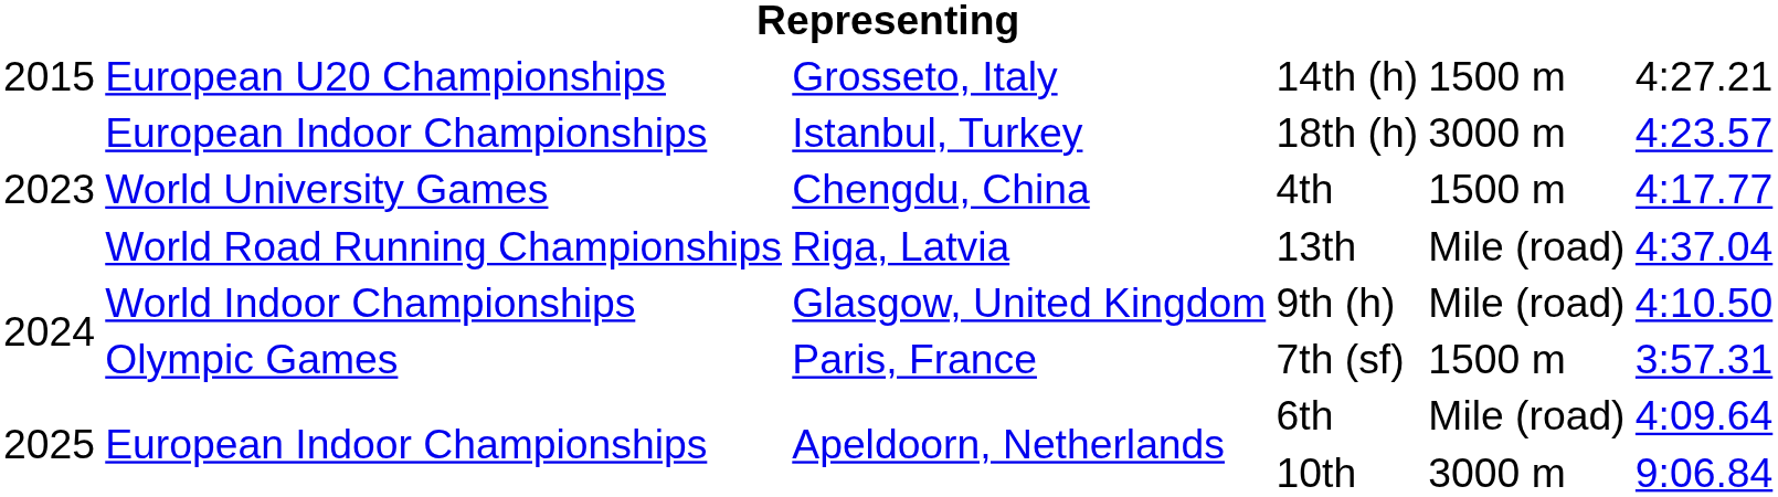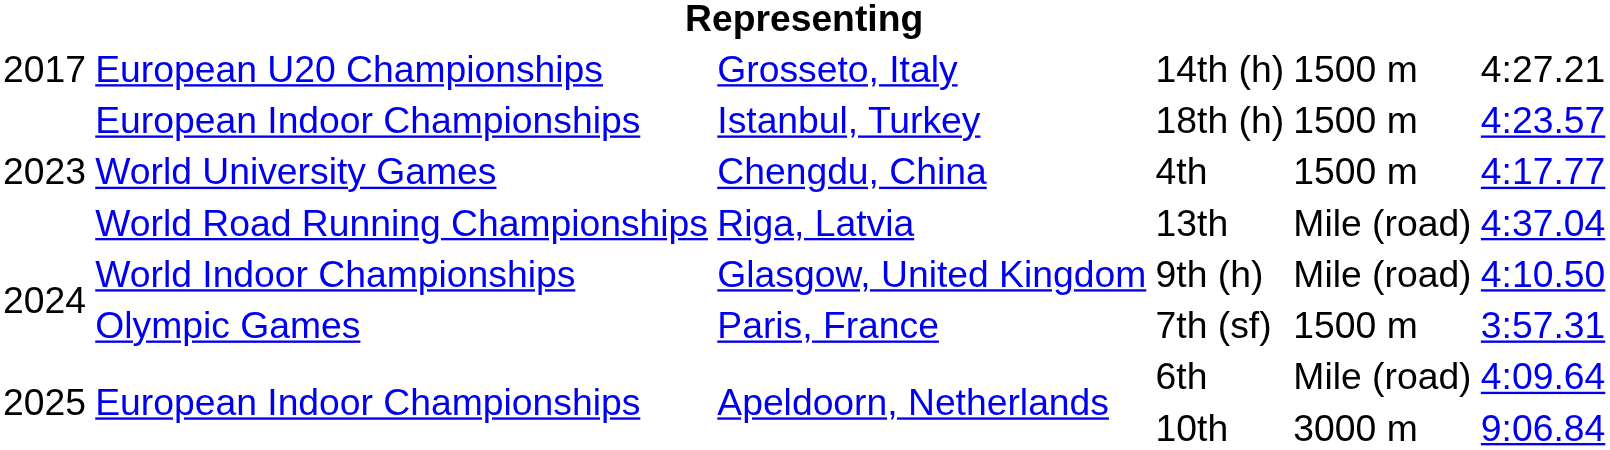14th (h) | column 1: 2015 -> 2017
18th (h) | column 5: 3000 m -> 1500 m
